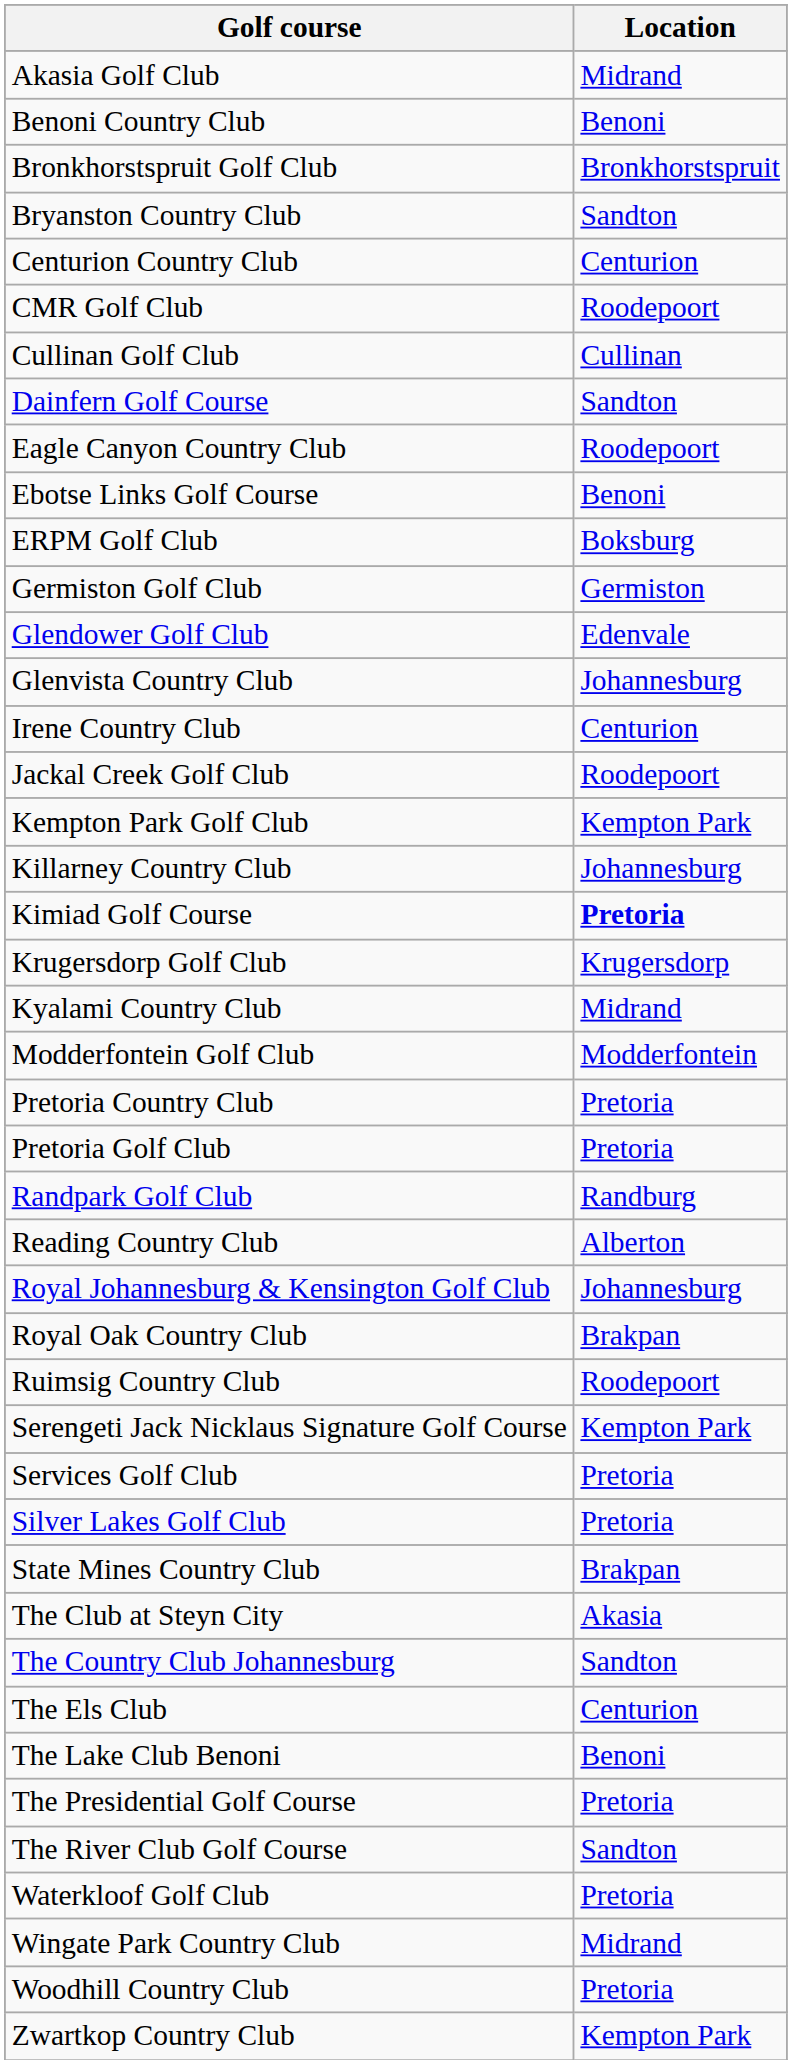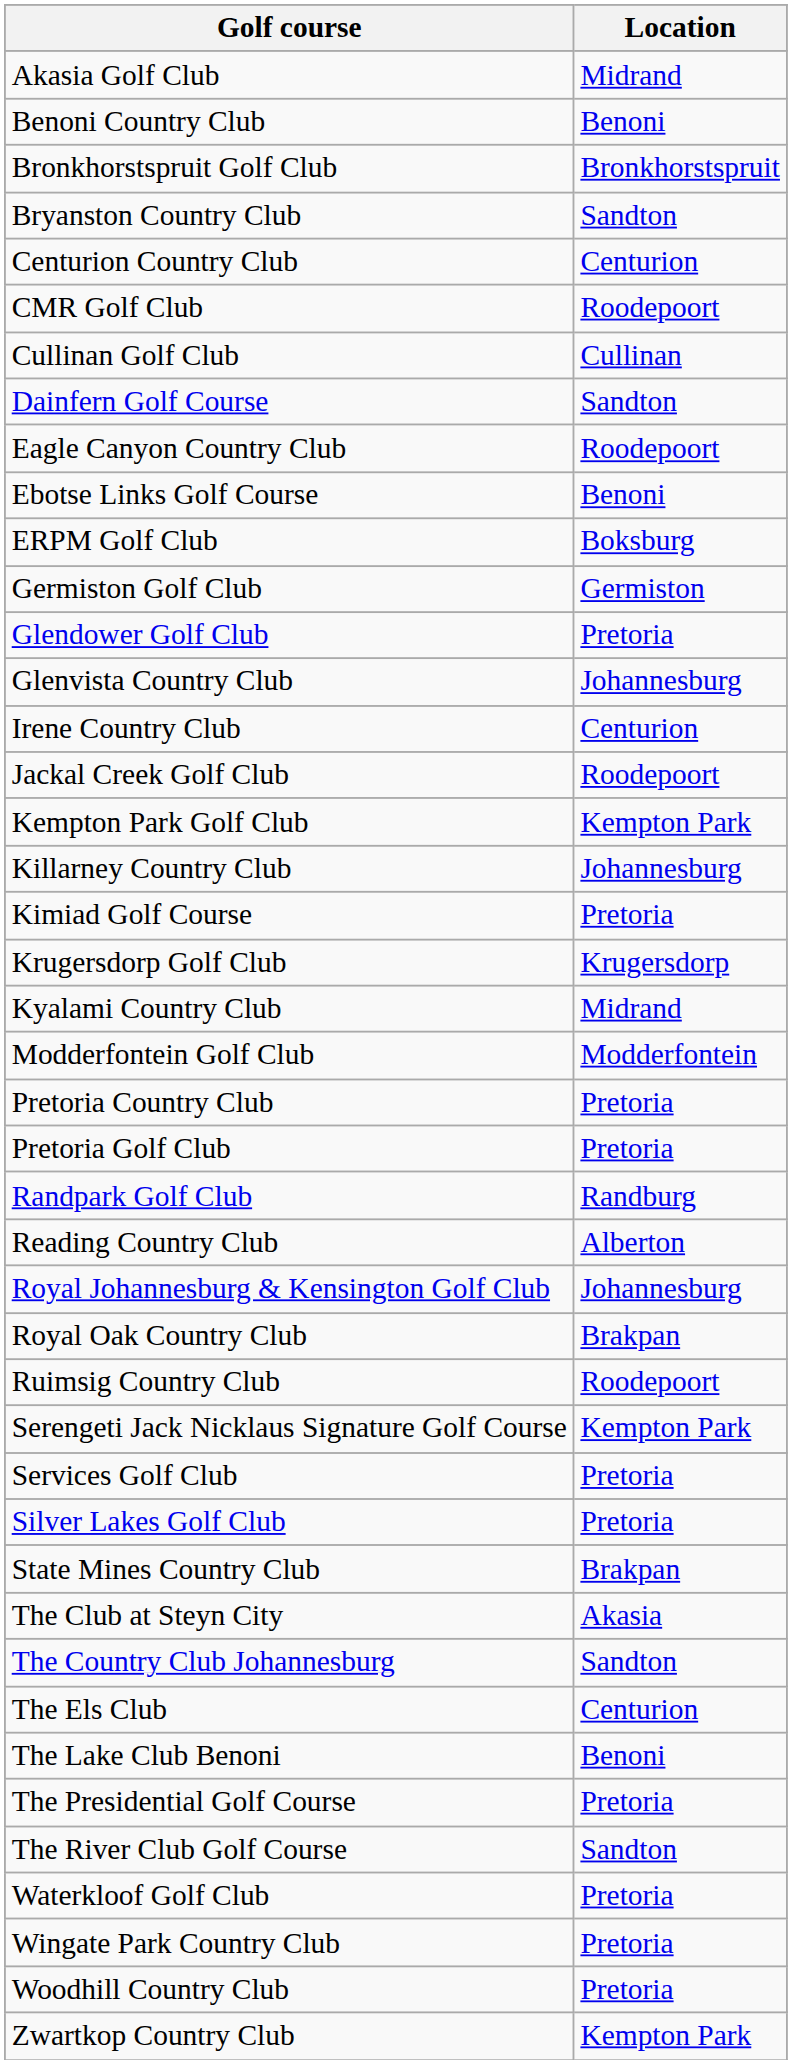Glendower Golf Club | Location: Edenvale -> Pretoria
Kimiad Golf Course | Location: bold -> normal
Wingate Park Country Club | Location: Midrand -> Pretoria
